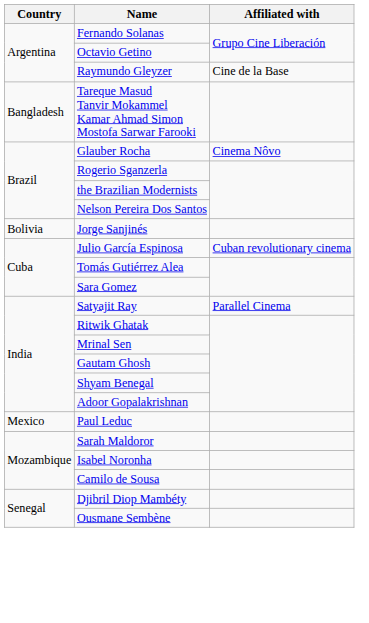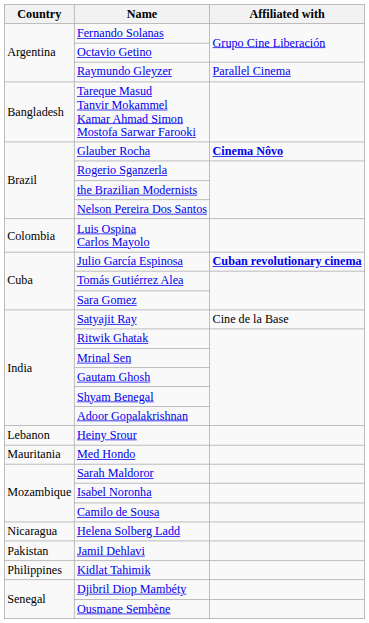Raymundo Gleyzer | Affiliated with: Cine de la Base -> Parallel Cinema
Glauber Rocha | Affiliated with: normal -> bold
- row: Bolivia | Jorge Sanjinés
+ row: Colombia | Luis Ospina Carlos Mayolo
Julio García Espinosa | Affiliated with: normal -> bold
Satyajit Ray | Affiliated with: Parallel Cinema -> Cine de la Base
+ row: Lebanon | Heiny Srour
+ row: Mauritania | Med Hondo
- row: Mexico | Paul Leduc
+ row: Nicaragua | Helena Solberg Ladd
+ row: Pakistan | Jamil Dehlavi
+ row: Philippines | Kidlat Tahimik
